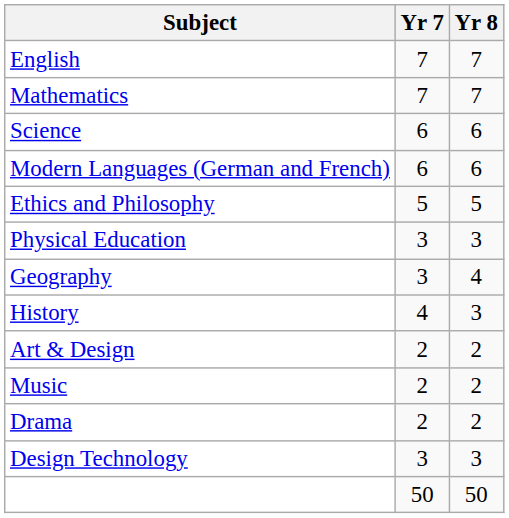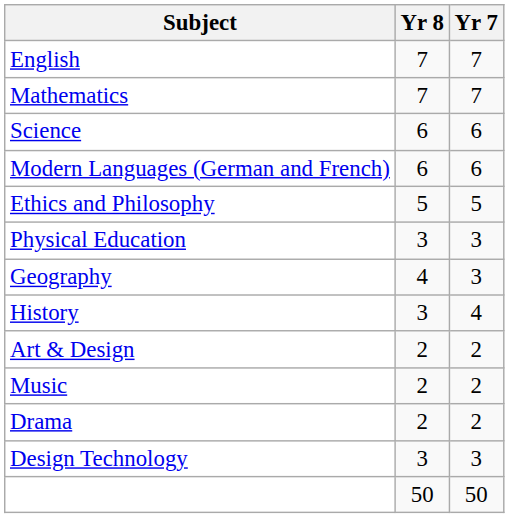columns swapped: Yr 7 <-> Yr 8
